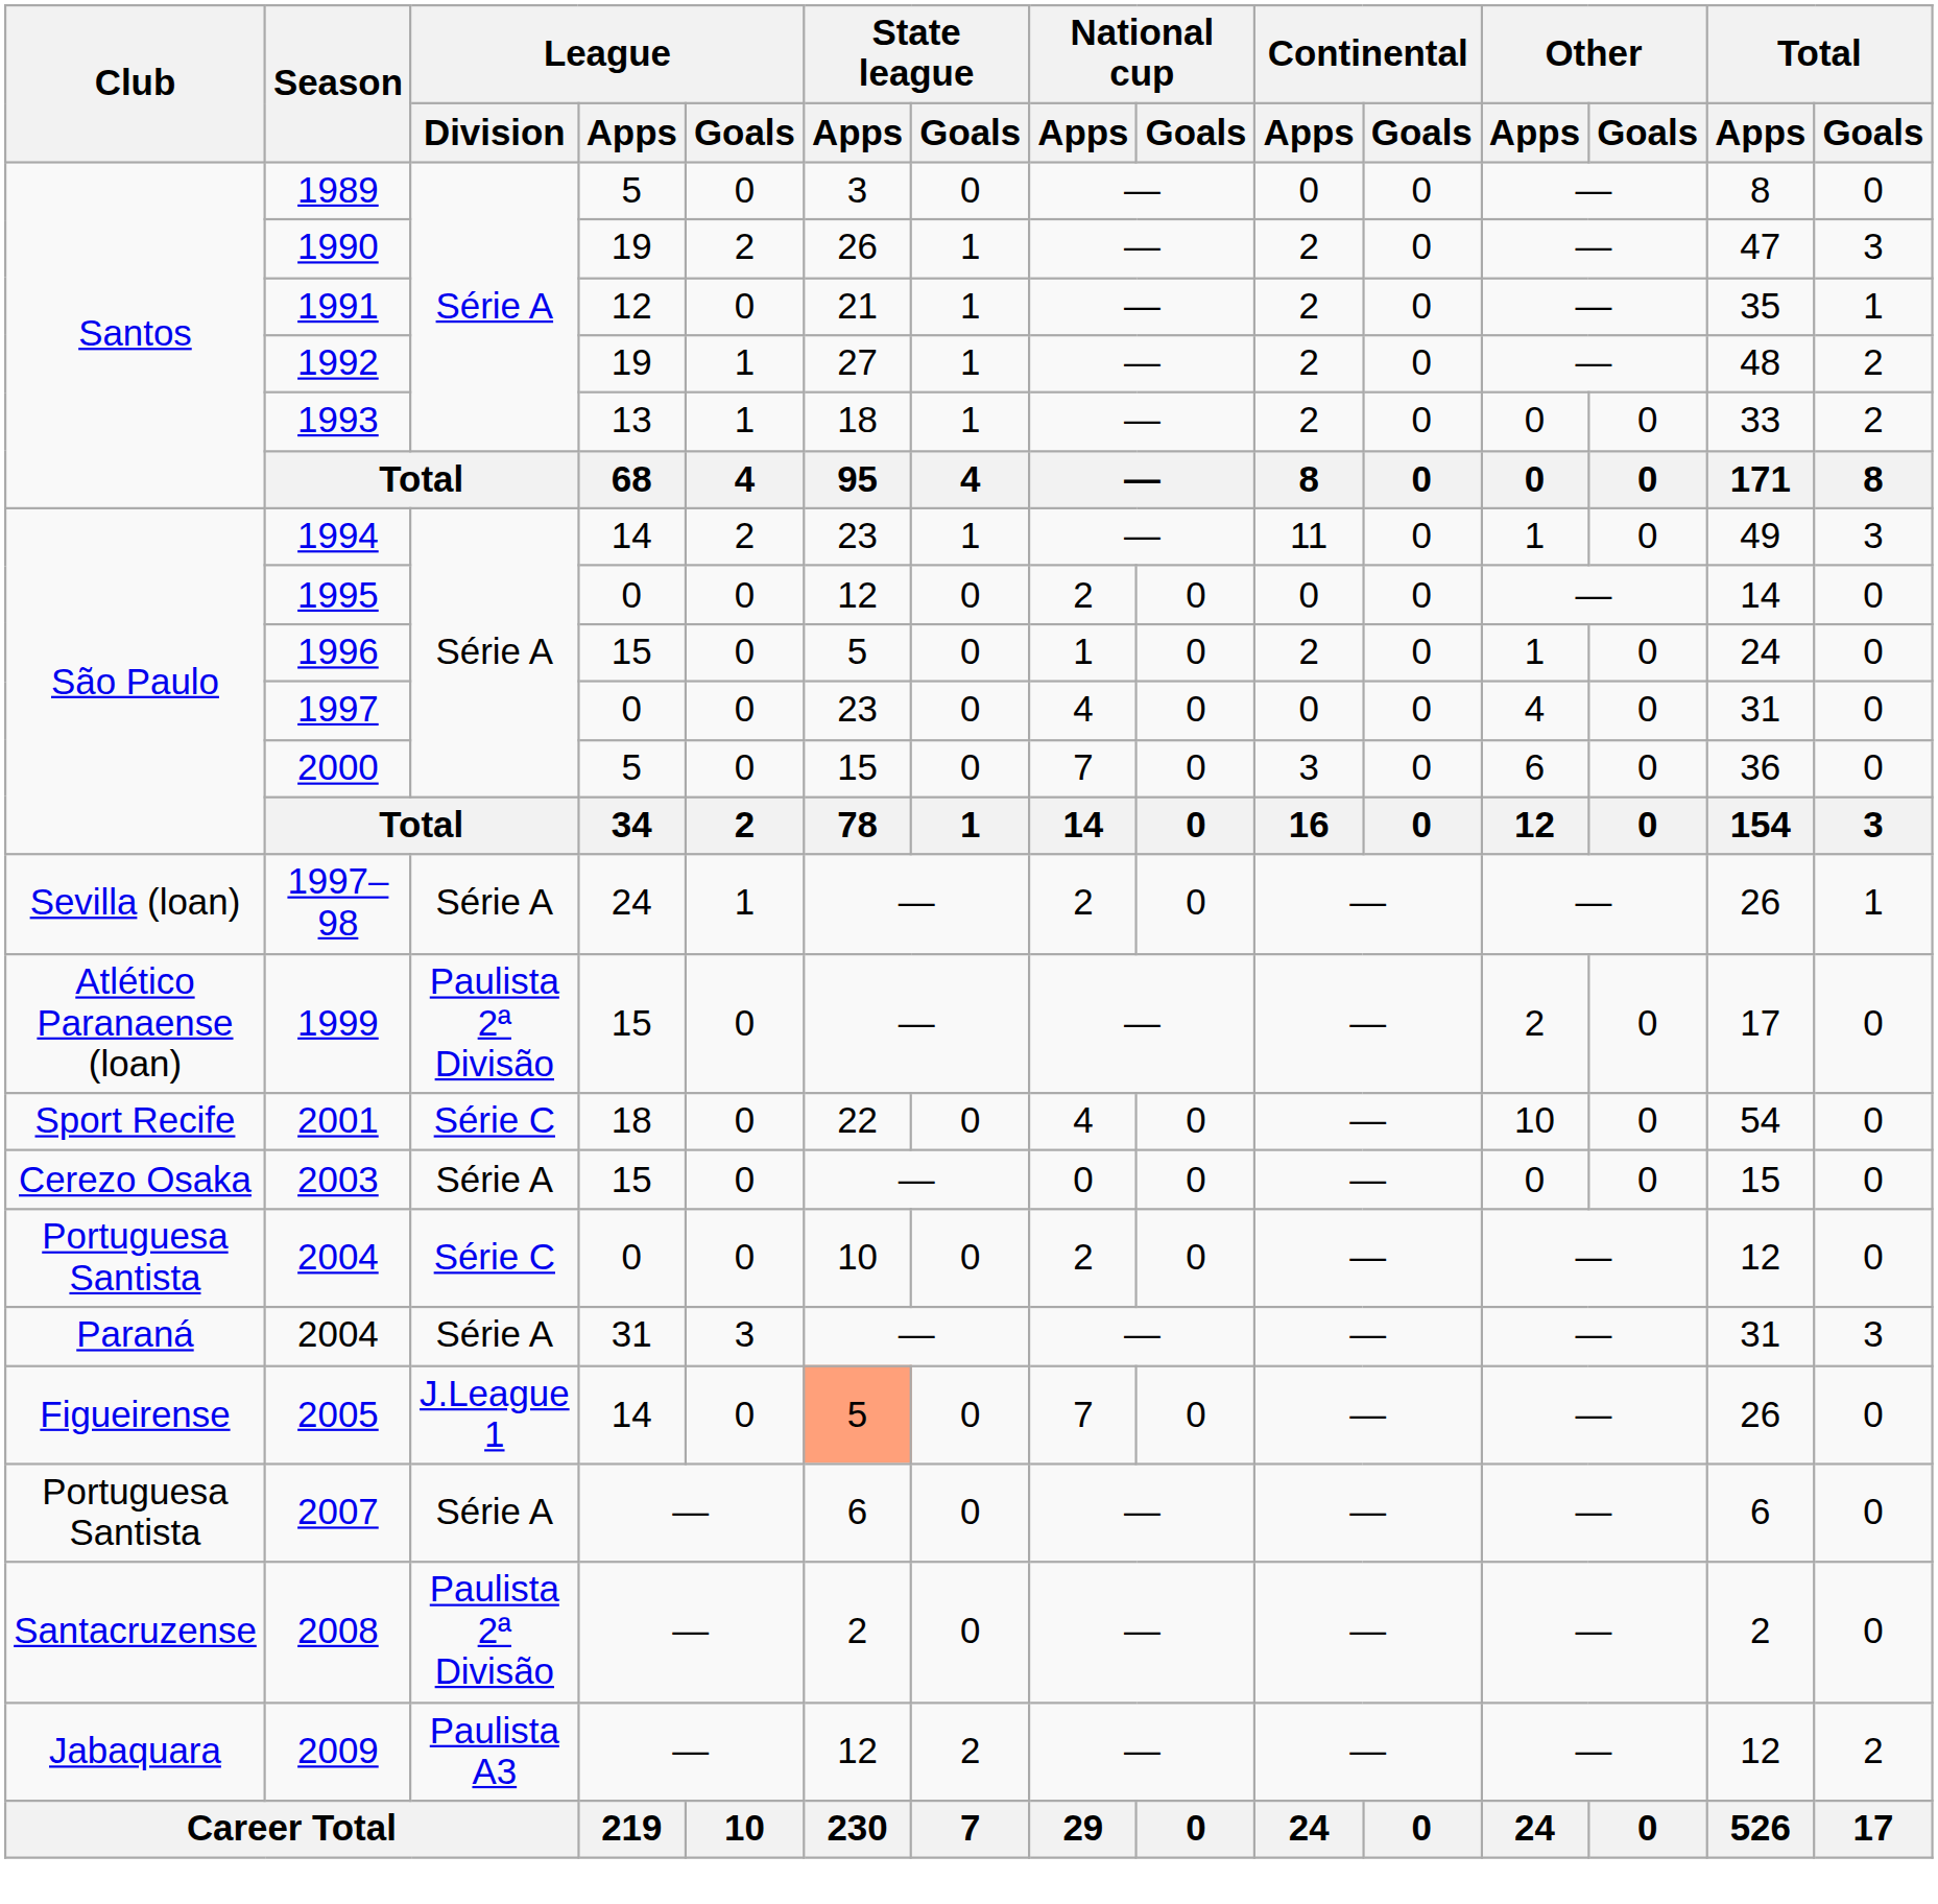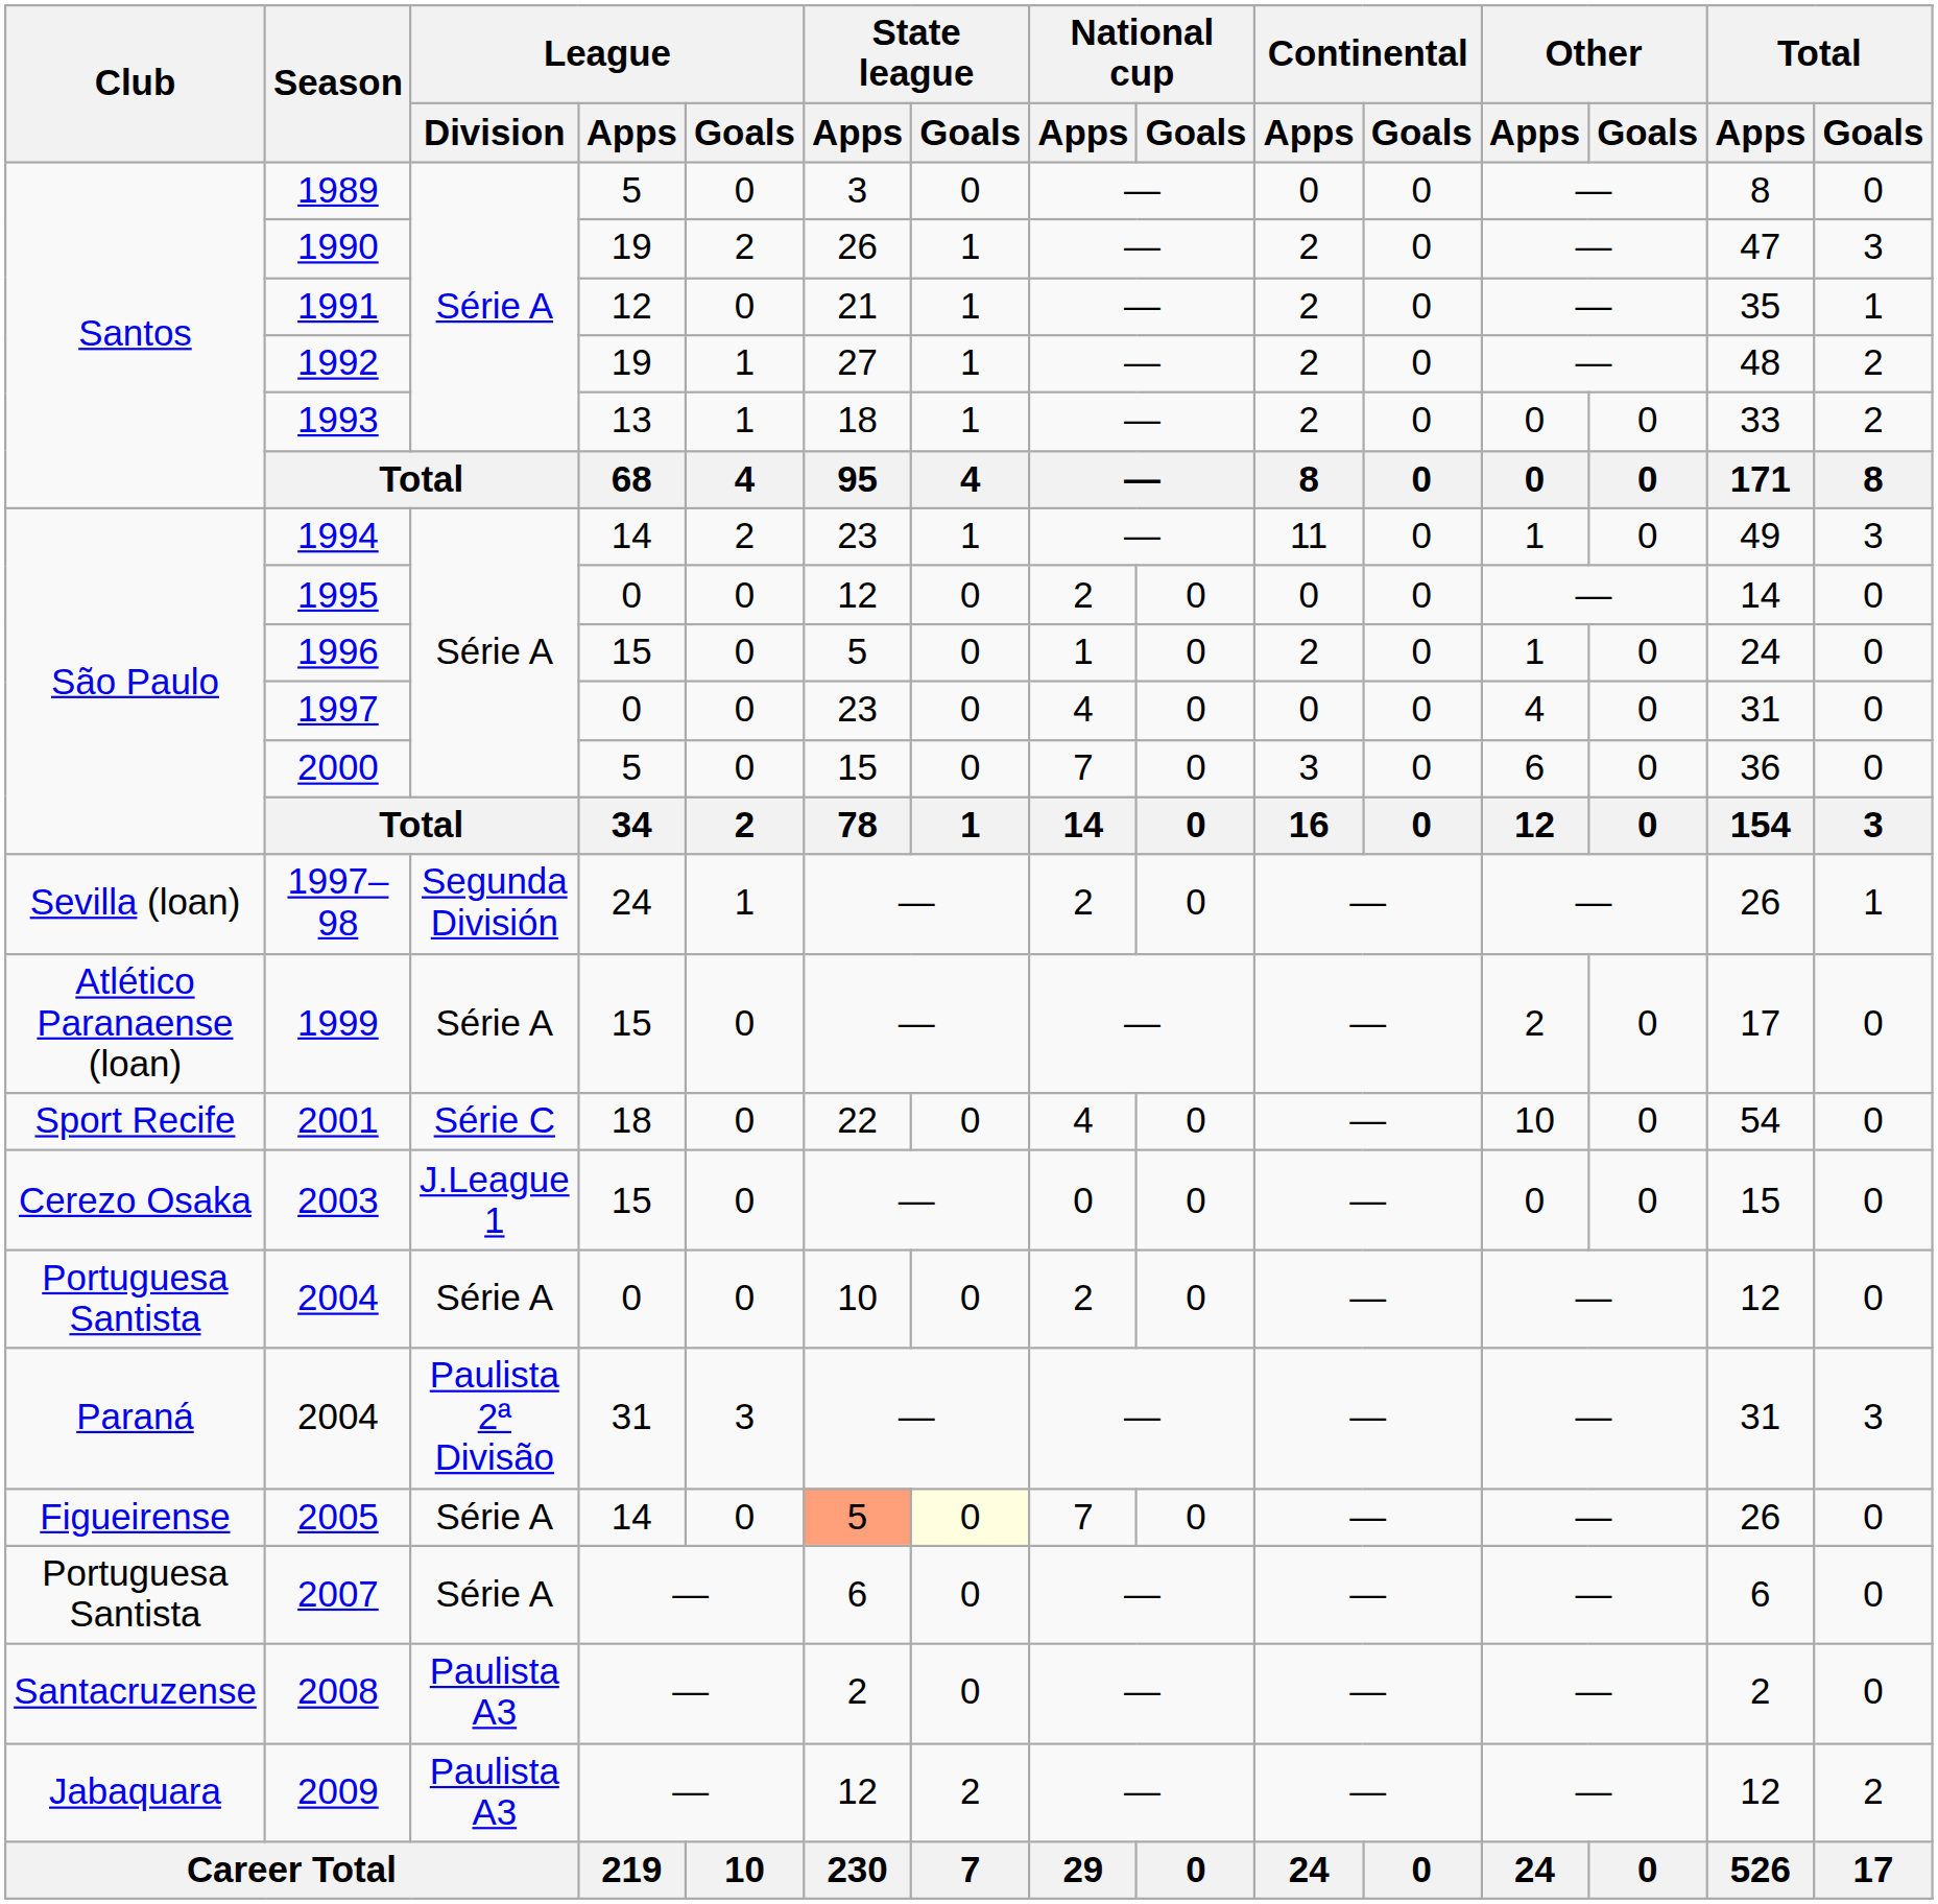1997–98 | League / Division: Série A -> Segunda División
1999 | League / Division: Paulista 2ª Divisão -> Série A
2003 | League / Division: Série A -> J.League 1
Portuguesa Santista / 2004 | League / Division: Série C -> Série A
Paraná / 2004 | League / Division: Série A -> Paulista 2ª Divisão
2005 | League / Division: J.League 1 -> Série A
2005 | State league / Goals: no background -> lightyellow background
2008 | League / Division: Paulista 2ª Divisão -> Paulista A3
